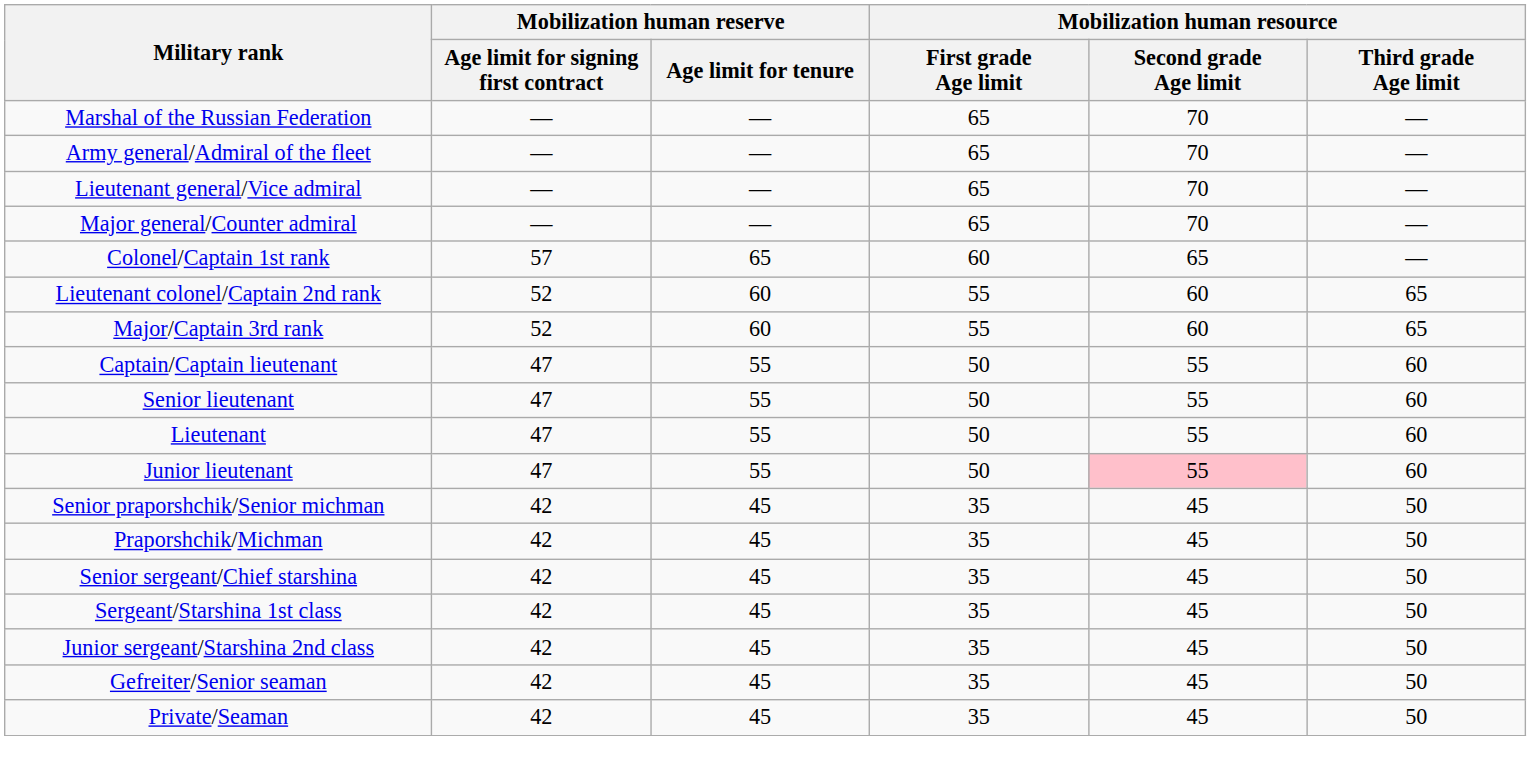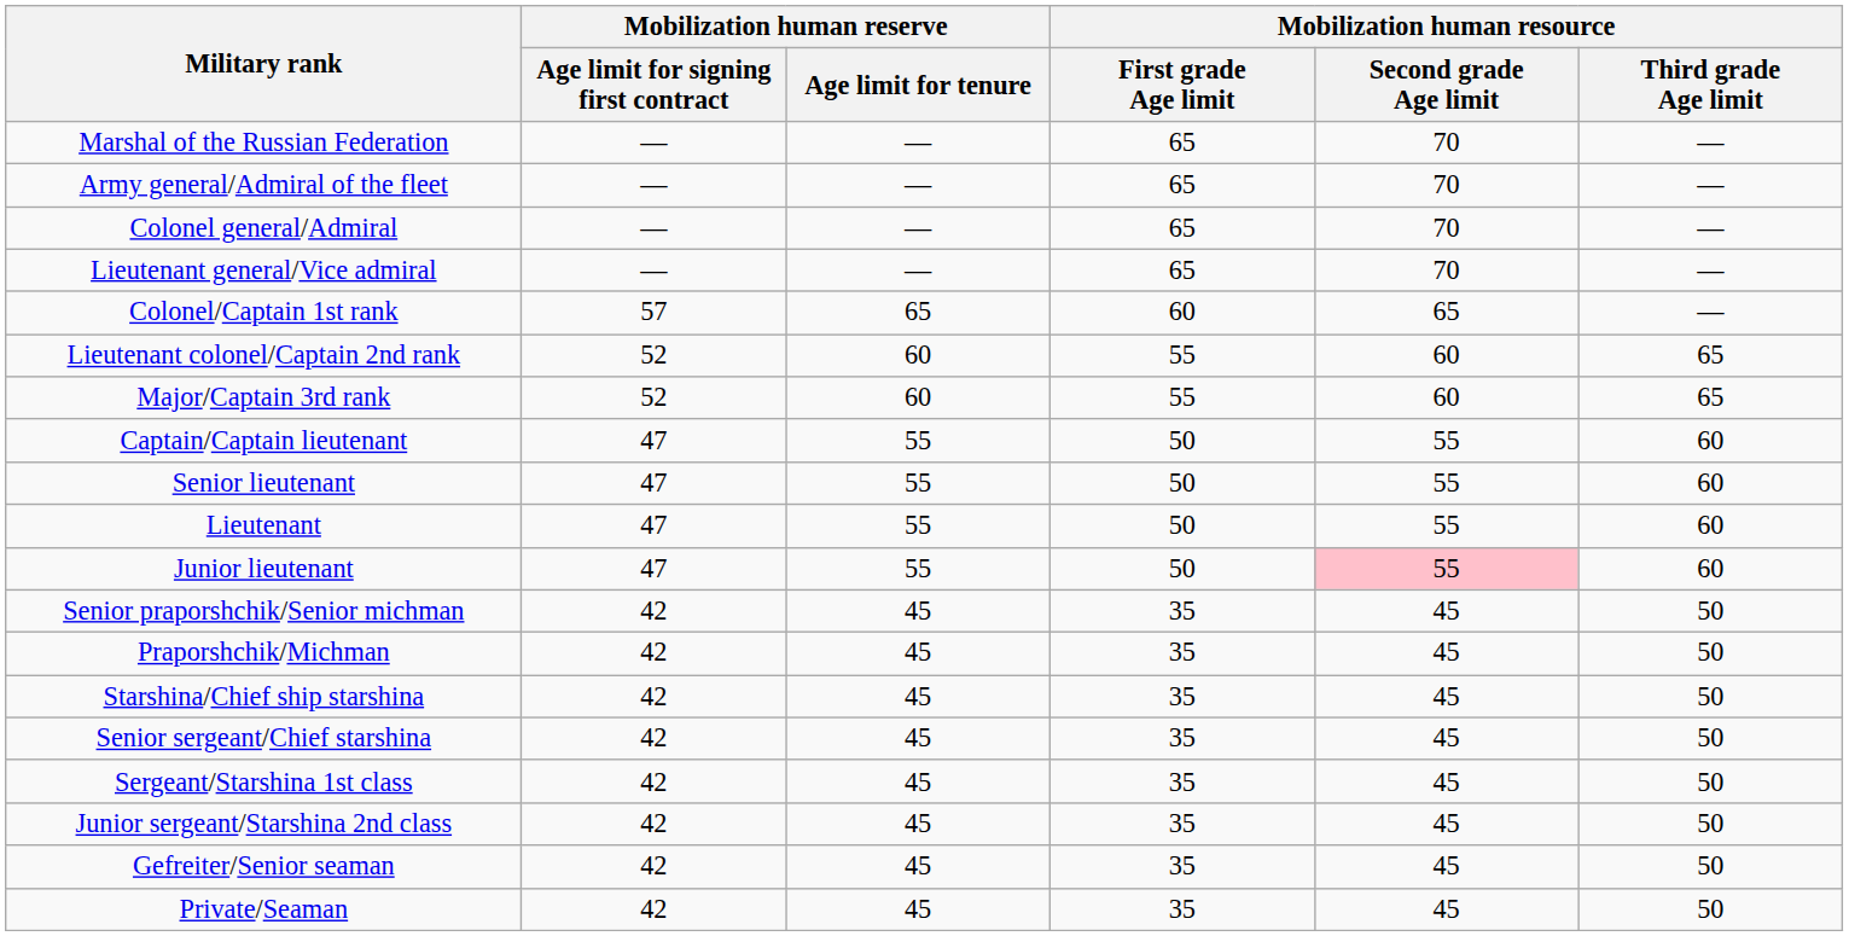+ row: Colonel general/Admiral | — | — | 65 | 70 | —
- row: Major general/Counter admiral | — | — | 65 | 70 | —
+ row: Starshina/Chief ship starshina | 42 | 45 | 35 | 45 | 50
